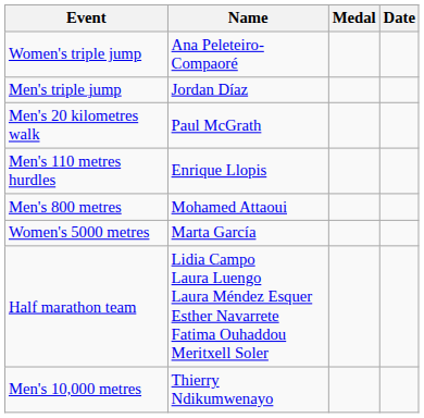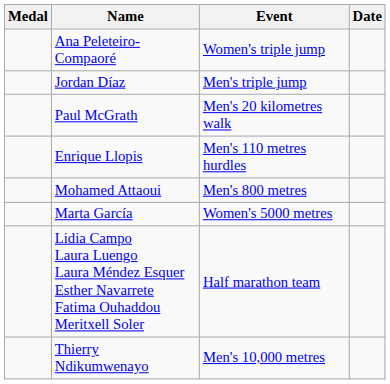columns swapped: Medal <-> Event
